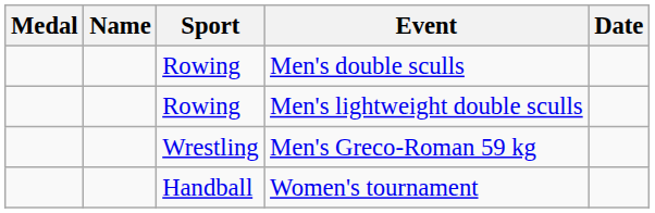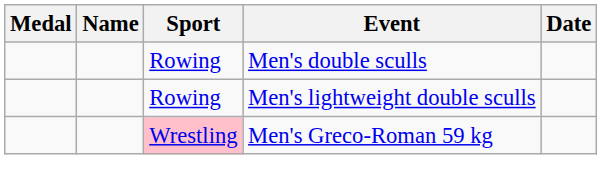Men's Greco-Roman 59 kg | Sport: no background -> pink background
- row: Handball | Women's tournament
